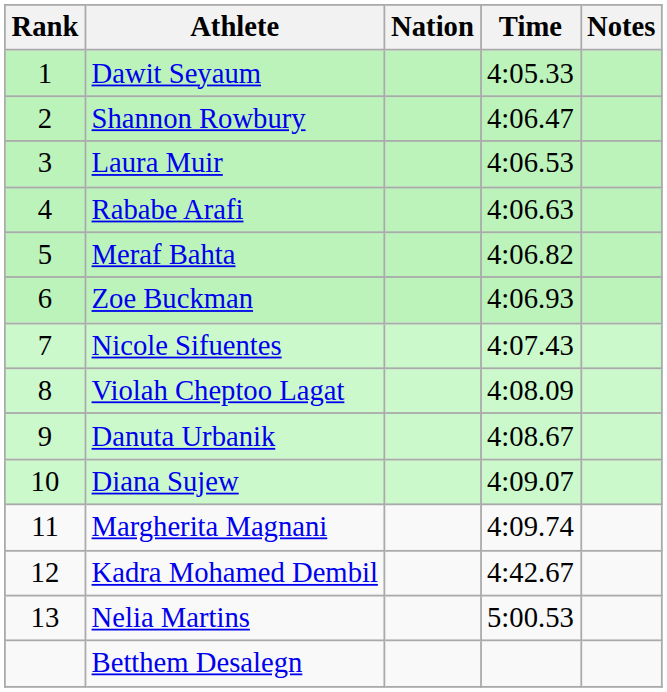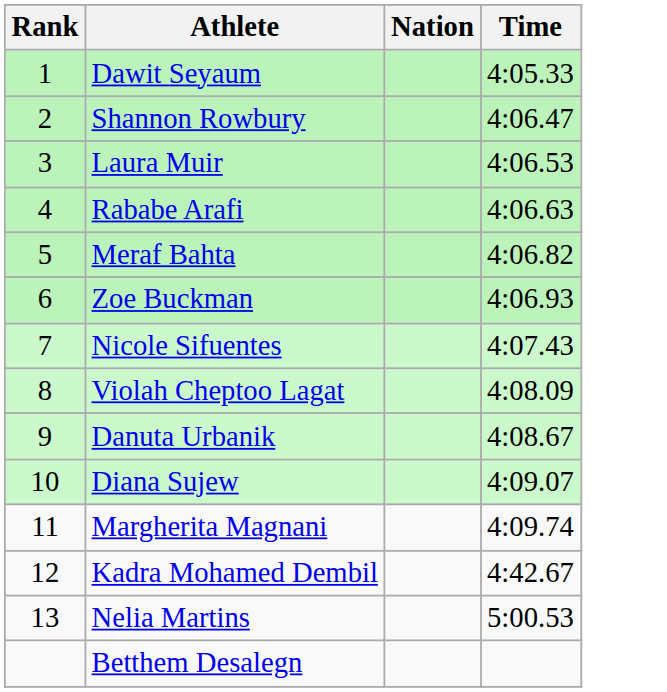- column: Notes
